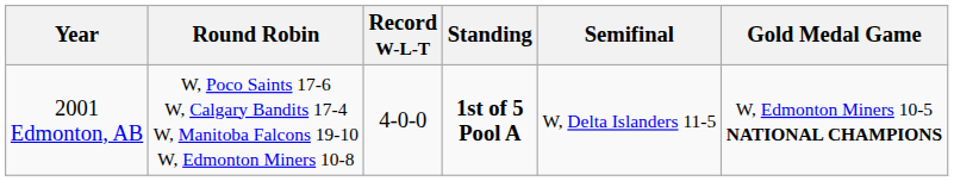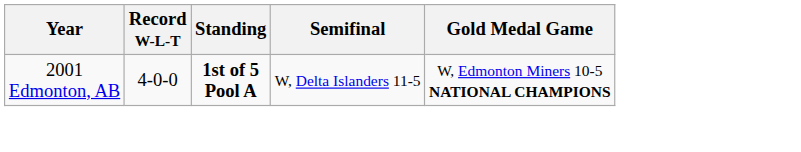- column: Round Robin | W, Poco Saints 17-6 W, Calgary Bandits 17-4 W, Manitoba Falcons 19-10 W, Edmonton Miners 10-8
